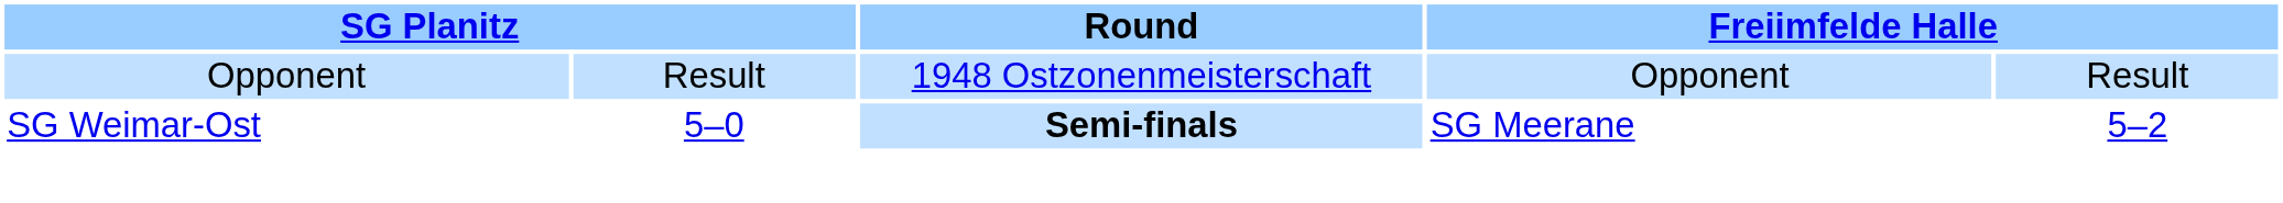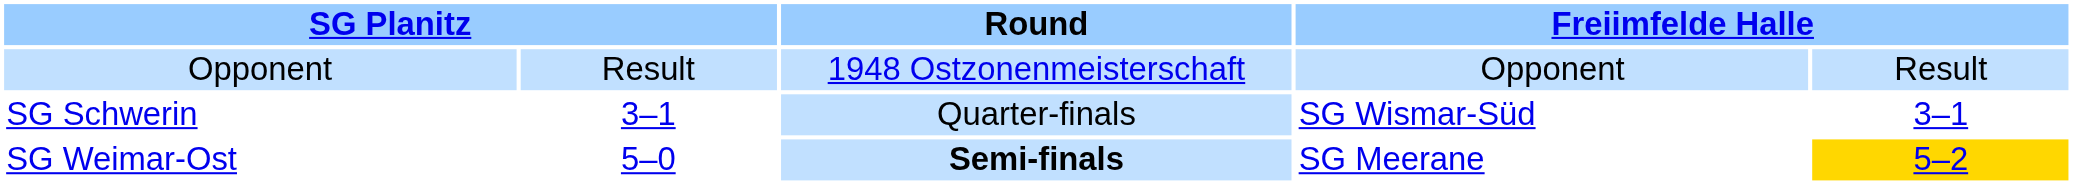+ row: SG Schwerin | 3–1 | Quarter-finals | SG Wismar-Süd | 3–1
SG Weimar-Ost | column 5: no background -> gold background
